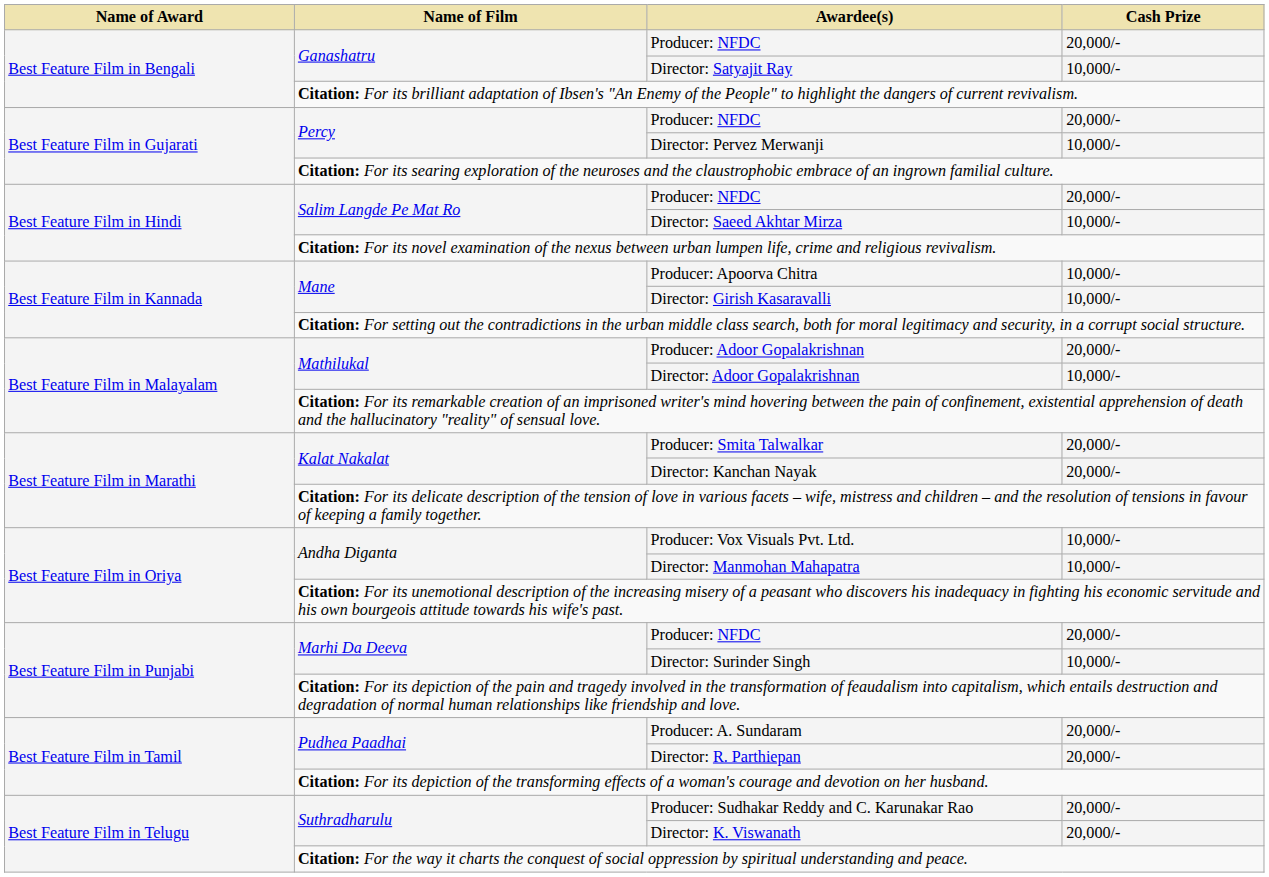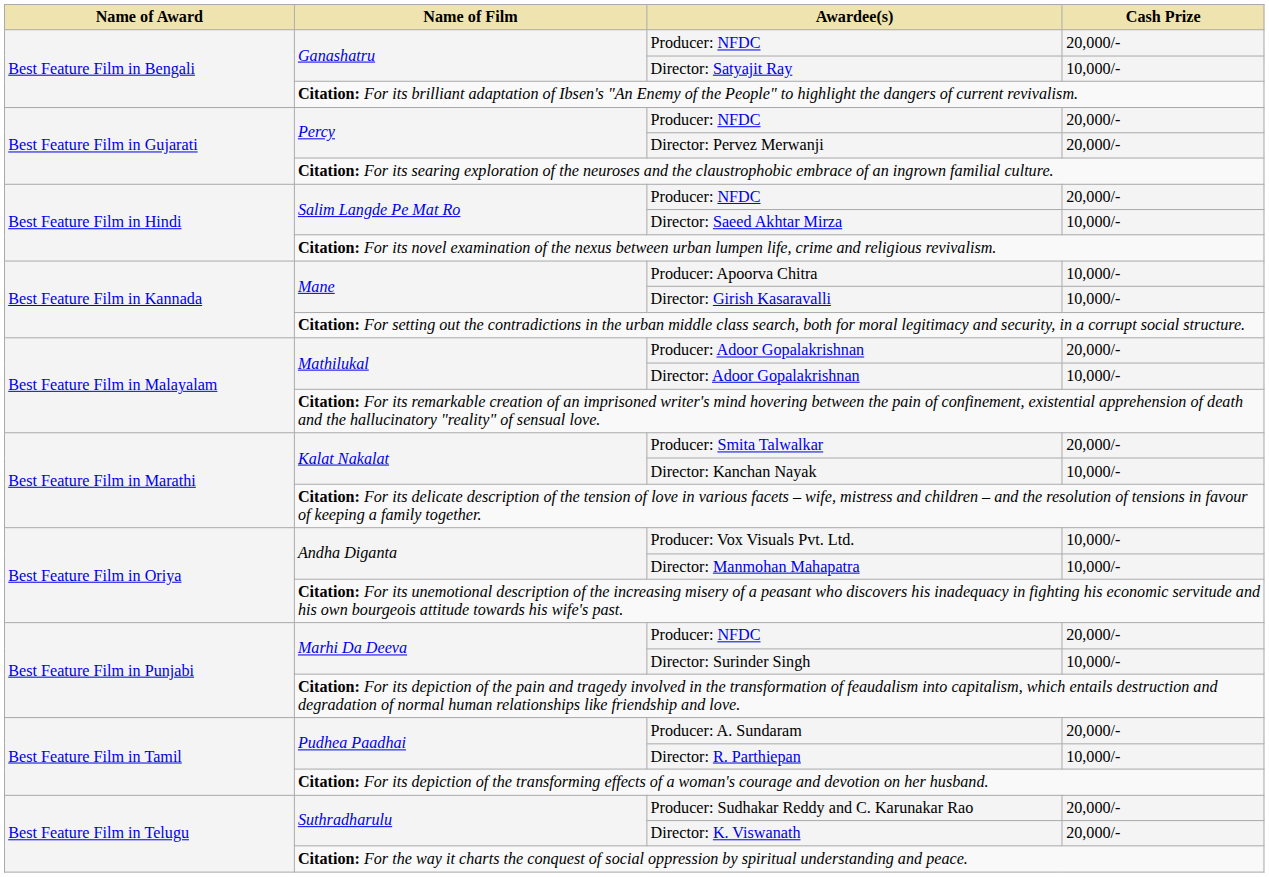Director: Pervez Merwanji | Cash Prize: 10,000/- -> 20,000/-
Director: Kanchan Nayak | Cash Prize: 20,000/- -> 10,000/-
Director: R. Parthiepan | Cash Prize: 20,000/- -> 10,000/-
